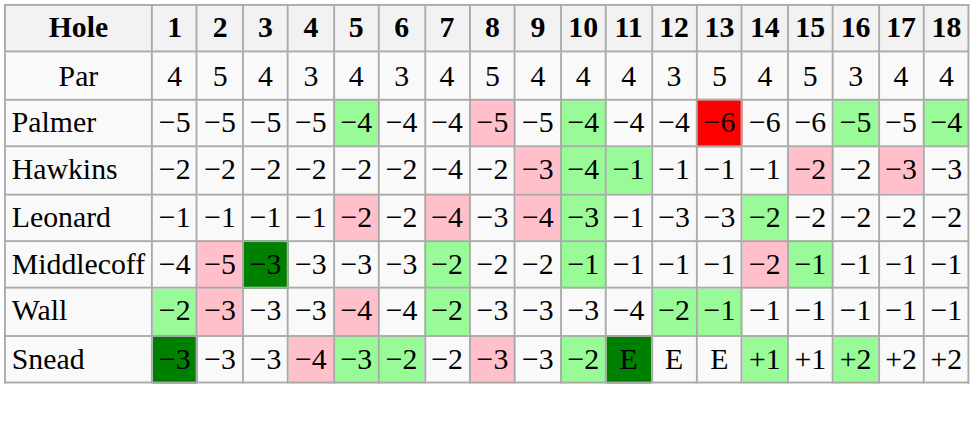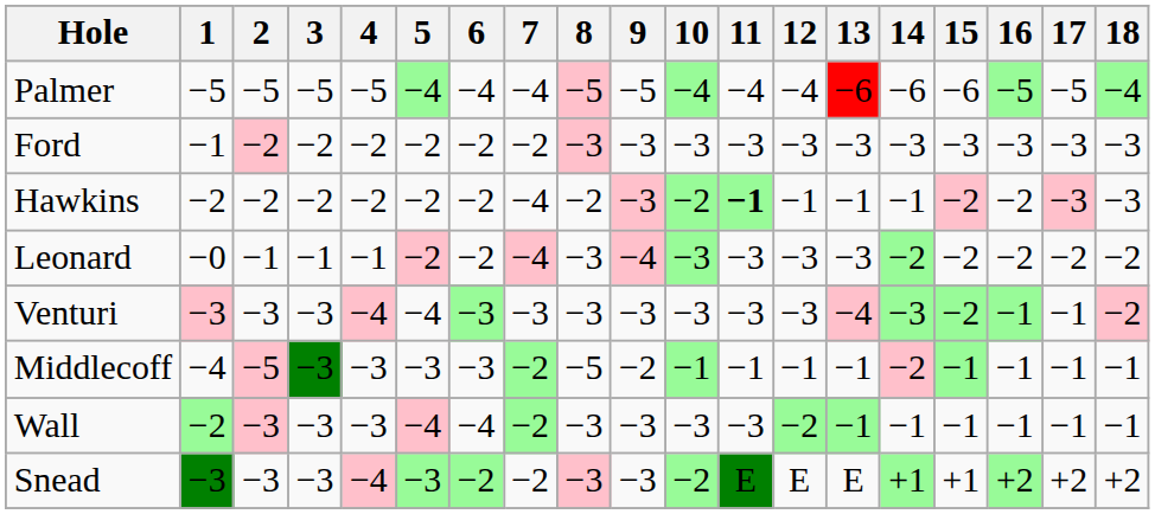- row: Par | 4 | 5 | 4 | 3 | 4 | 3 | 4 | 5 | 4 | 4 | 4 | 3 | 5 | 4 | 5 | 3 | 4 | 4
+ row: Ford | −1 | −2 | −2 | −2 | −2 | −2 | −2 | −3 | −3 | −3 | −3 | −3 | −3 | −3 | −3 | −3 | −3 | −3
Hawkins | 10: −4 -> −2
Hawkins | 11: normal -> bold
Leonard | 1: −1 -> −0
Leonard | 11: −1 -> −3
+ row: Venturi | −3 | −3 | −3 | −4 | −4 | −3 | −3 | −3 | −3 | −3 | −3 | −3 | −4 | −3 | −2 | −1 | −1 | −2
Middlecoff | 8: −2 -> −5
Wall | 11: −4 -> −3
